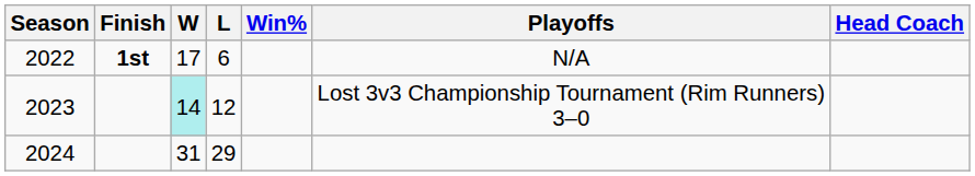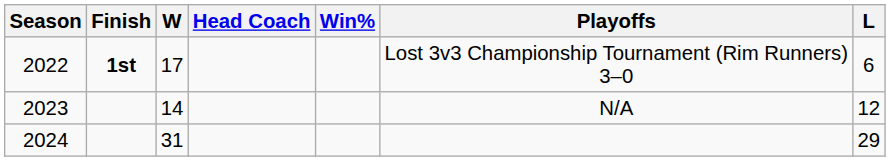columns swapped: L <-> Head Coach
2022 | Playoffs: N/A -> Lost 3v3 Championship Tournament (Rim Runners) 3–0
2023 | W: paleturquoise background -> no background
2023 | Playoffs: Lost 3v3 Championship Tournament (Rim Runners) 3–0 -> N/A
